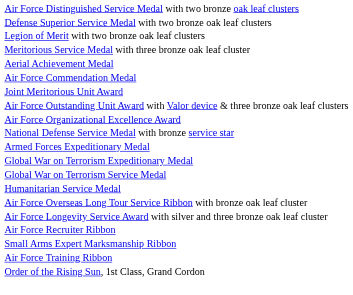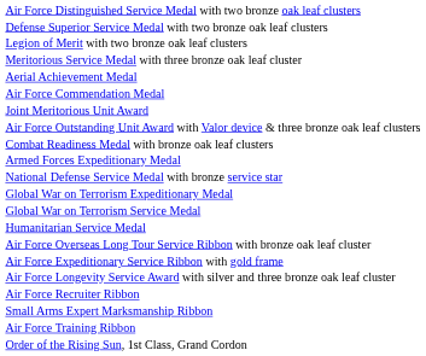- row: Air Force Organizational Excellence Award
+ row: Combat Readiness Medal with bronze oak leaf clusters
rows swapped: National Defense Service Medal with bronze service star <-> Armed Forces Expeditionary Medal
+ row: Air Force Expeditionary Service Ribbon with gold frame
